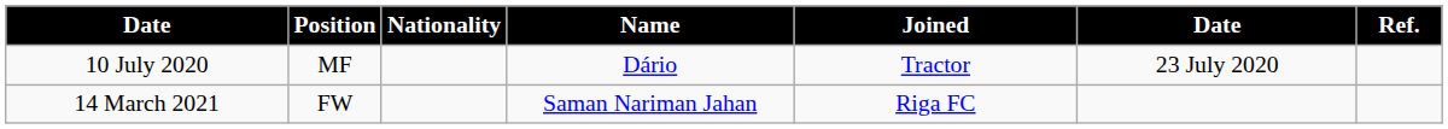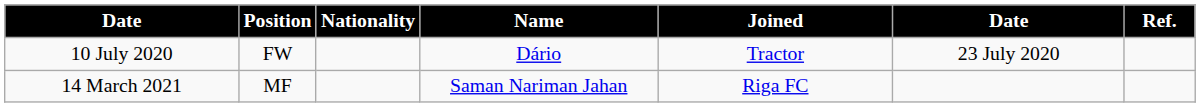10 July 2020 | Position: MF -> FW
14 March 2021 | Position: FW -> MF
